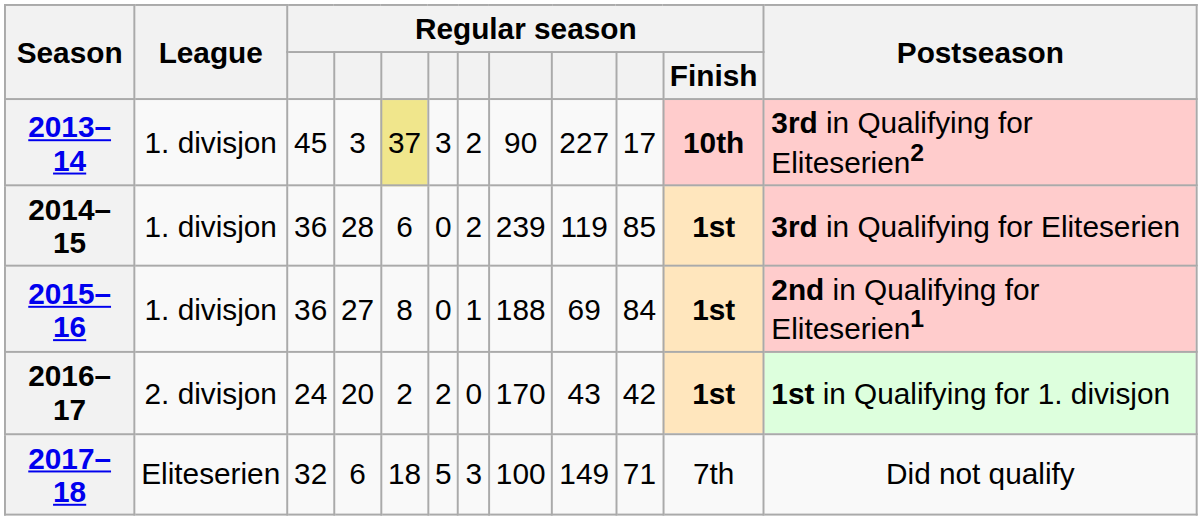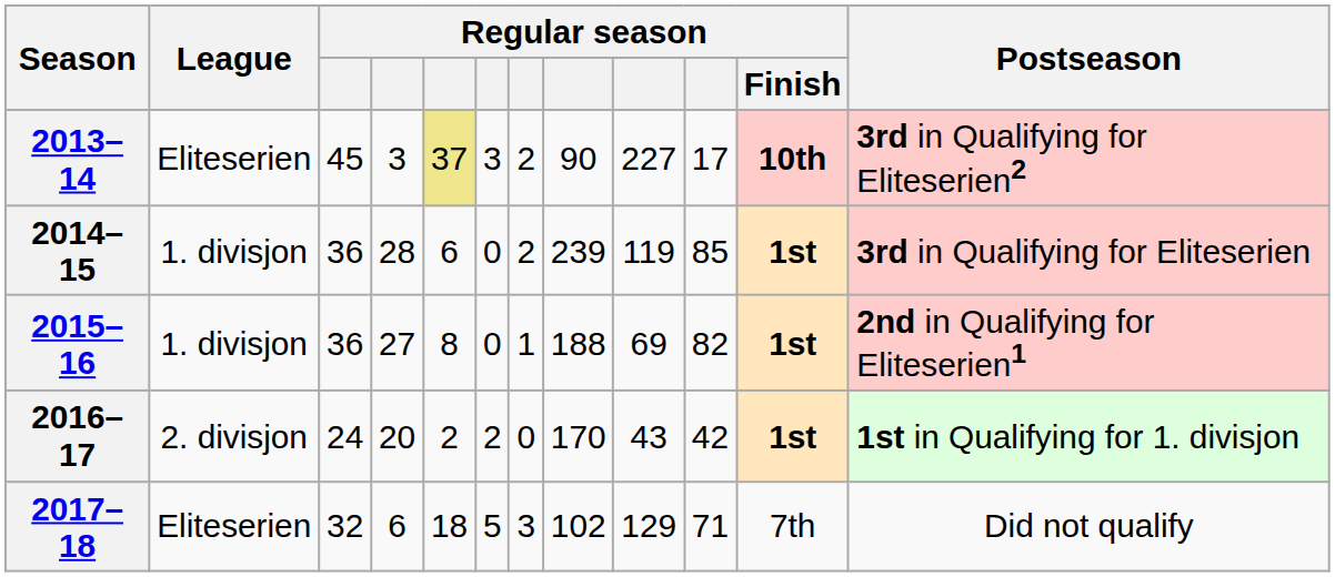2013–14 | League: 1. divisjon -> Eliteserien
2015–16 | column 10: 84 -> 82
2017–18 | column 8: 100 -> 102
2017–18 | column 9: 149 -> 129
